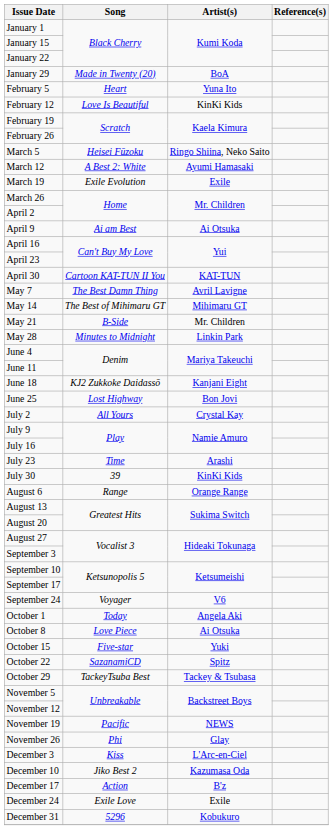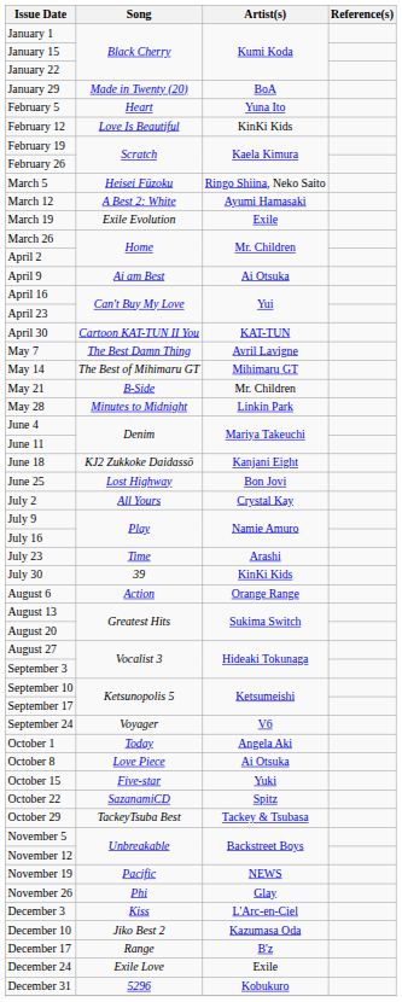August 6 | Song: Range -> Action
December 17 | Song: Action -> Range
